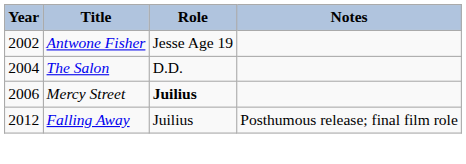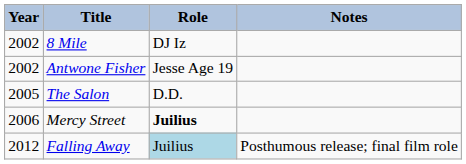+ row: 2002 | 8 Mile | DJ Iz
The Salon | Year: 2004 -> 2005
Falling Away | Role: no background -> lightblue background
